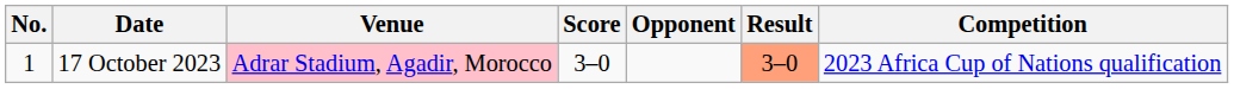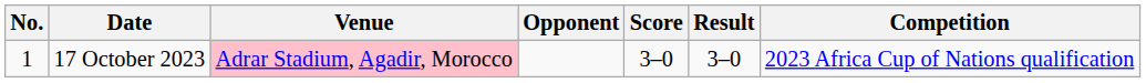columns swapped: Opponent <-> Score
17 October 2023 | Result: lightsalmon background -> no background
